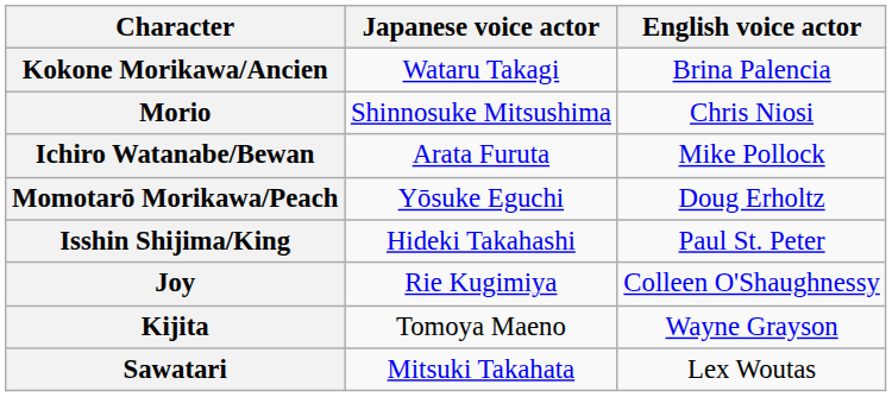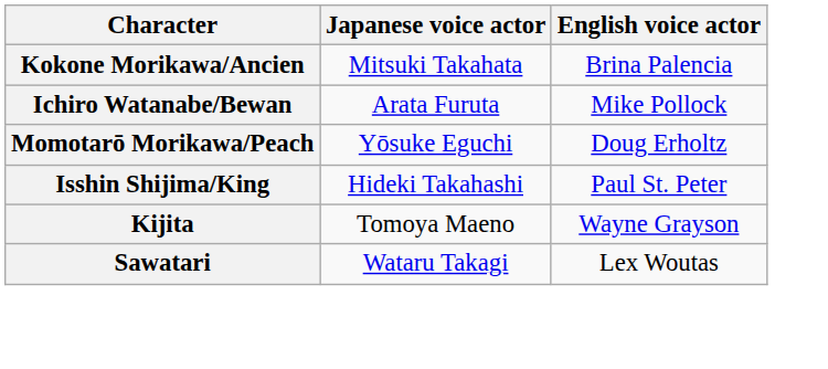Kokone Morikawa/Ancien | Japanese voice actor: Wataru Takagi -> Mitsuki Takahata
- row: Morio | Shinnosuke Mitsushima | Chris Niosi
- row: Joy | Rie Kugimiya | Colleen O'Shaughnessy
Sawatari | Japanese voice actor: Mitsuki Takahata -> Wataru Takagi
